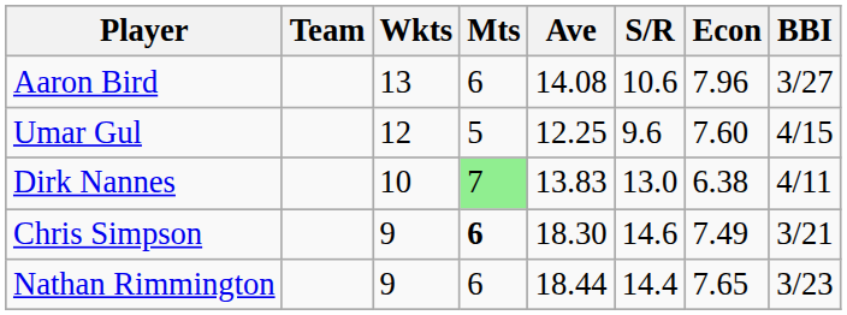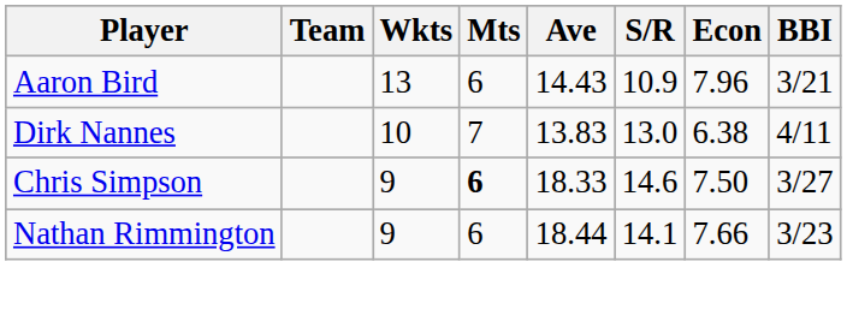Aaron Bird | Ave: 14.08 -> 14.43
Aaron Bird | S/R: 10.6 -> 10.9
Aaron Bird | BBI: 3/27 -> 3/21
- row: Umar Gul | 12 | 5 | 12.25 | 9.6 | 7.60 | 4/15
Dirk Nannes | Mts: lightgreen background -> no background
Chris Simpson | Ave: 18.30 -> 18.33
Chris Simpson | Econ: 7.49 -> 7.50
Chris Simpson | BBI: 3/21 -> 3/27
Nathan Rimmington | S/R: 14.4 -> 14.1
Nathan Rimmington | Econ: 7.65 -> 7.66
